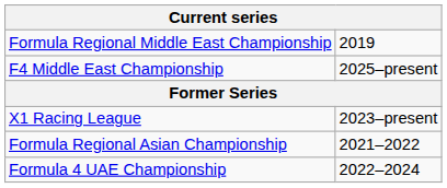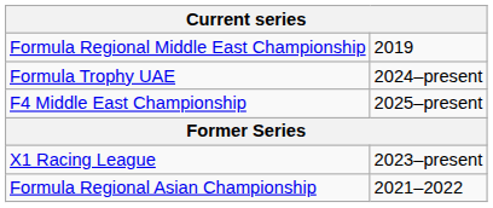+ row: Formula Trophy UAE | 2024–present
- row: Formula 4 UAE Championship | 2022–2024
